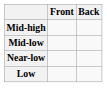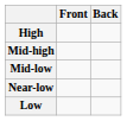+ row: High
